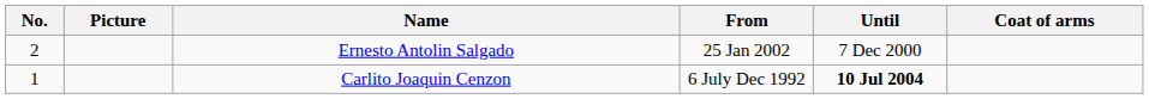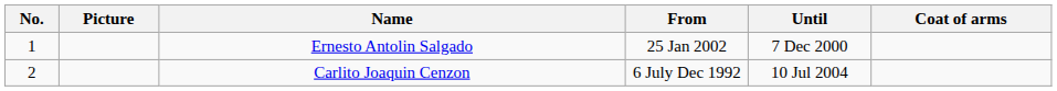Ernesto Antolin Salgado | No.: 2 -> 1
Carlito Joaquin Cenzon | No.: 1 -> 2
Carlito Joaquin Cenzon | Until: bold -> normal
